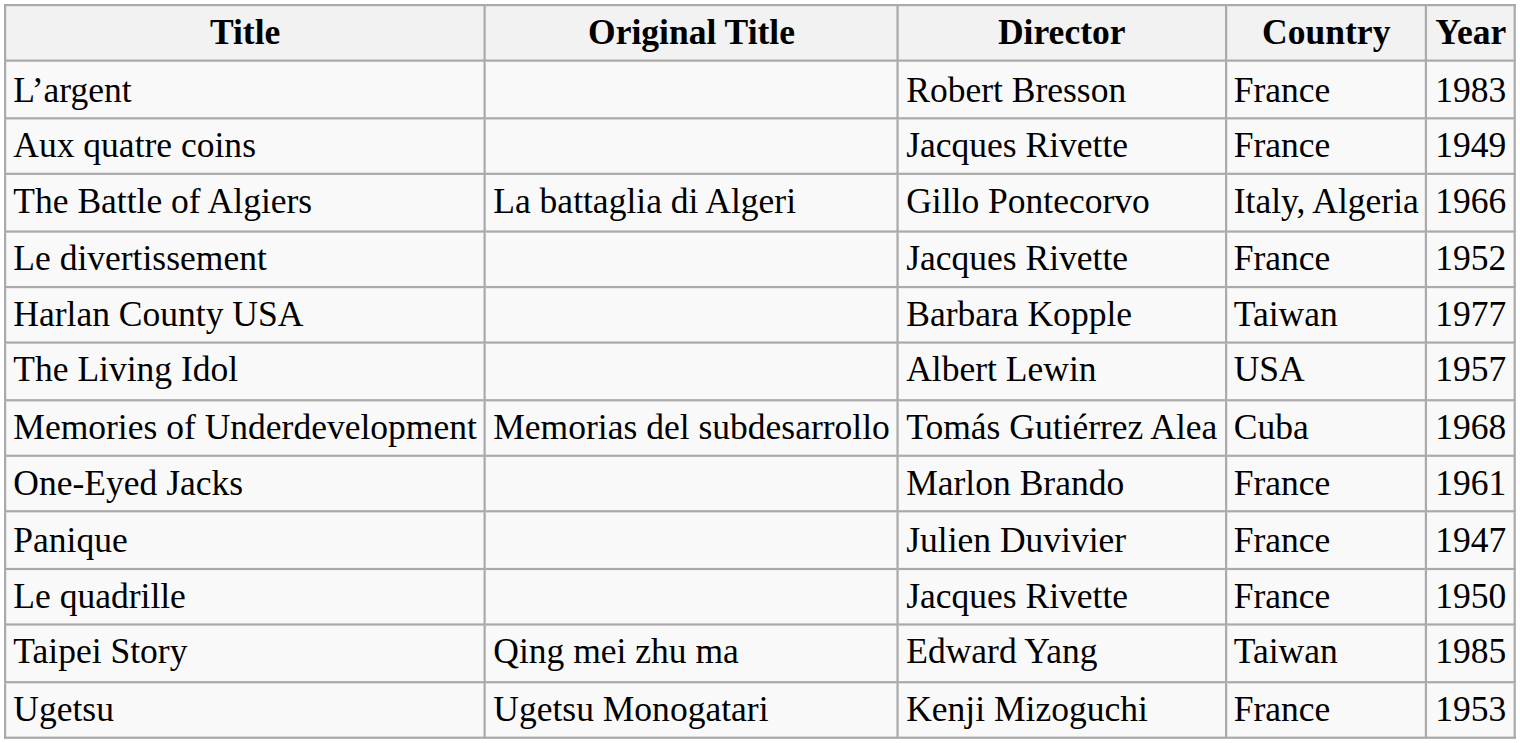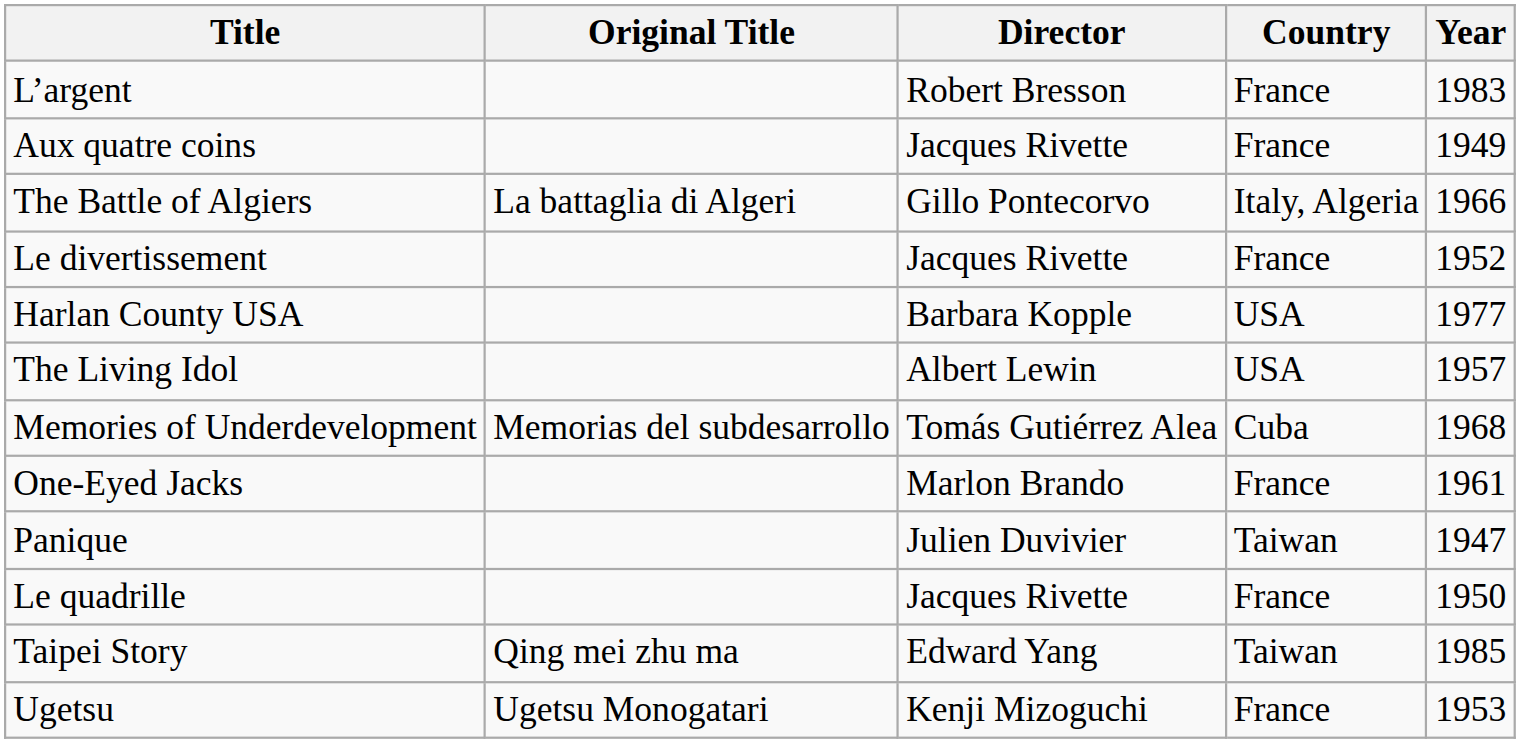Harlan County USA | Country: Taiwan -> USA
Panique | Country: France -> Taiwan
